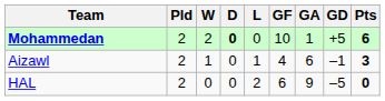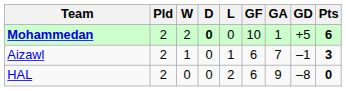Aizawl | GF: 4 -> 6
Aizawl | GA: 6 -> 7
HAL | GD: –5 -> –8
